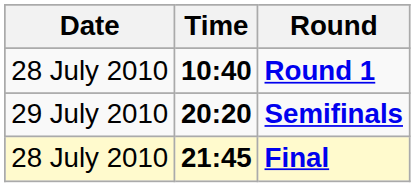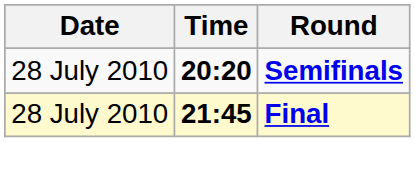- row: 28 July 2010 | 10:40 | Round 1
Semifinals | Date: 29 July 2010 -> 28 July 2010
